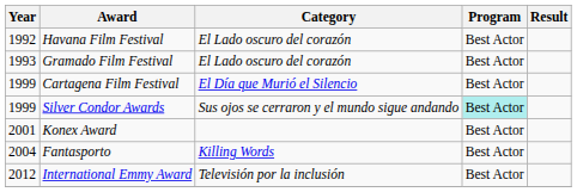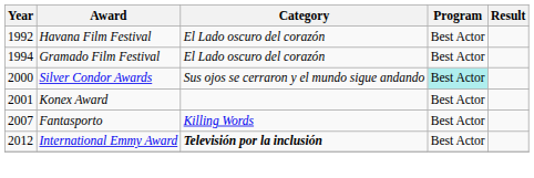Gramado Film Festival | Year: 1993 -> 1994
- row: 1999 | Cartagena Film Festival | El Día que Murió el Silencio | Best Actor
Silver Condor Awards | Year: 1999 -> 2000
Fantasporto | Year: 2004 -> 2007
International Emmy Award | Category: normal -> bold
